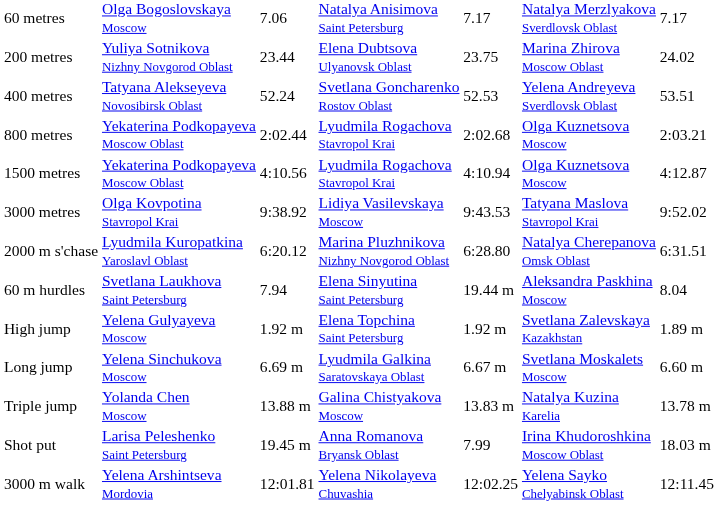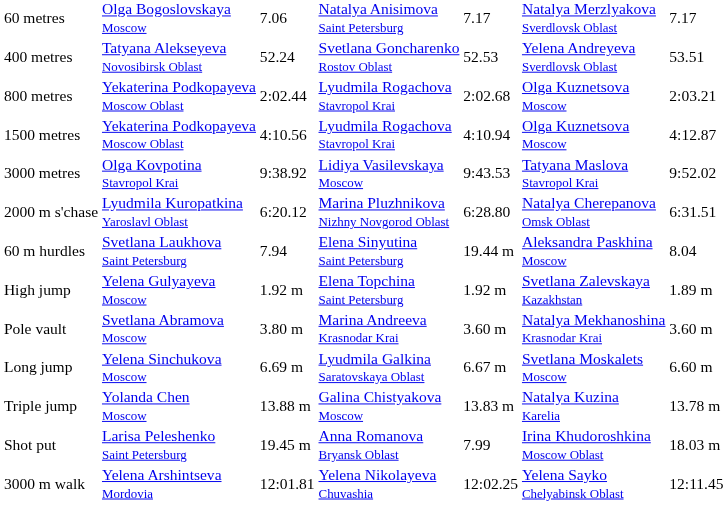- row: 200 metres | Yuliya Sotnikova Nizhny Novgorod Oblast | 23.44 | Elena Dubtsova Ulyanovsk Oblast | 23.75 | Marina Zhirova Moscow Oblast | 24.02
+ row: Pole vault | Svetlana Abramova Moscow | 3.80 m | Marina Andreeva Krasnodar Krai | 3.60 m | Natalya Mekhanoshina Krasnodar Krai | 3.60 m
